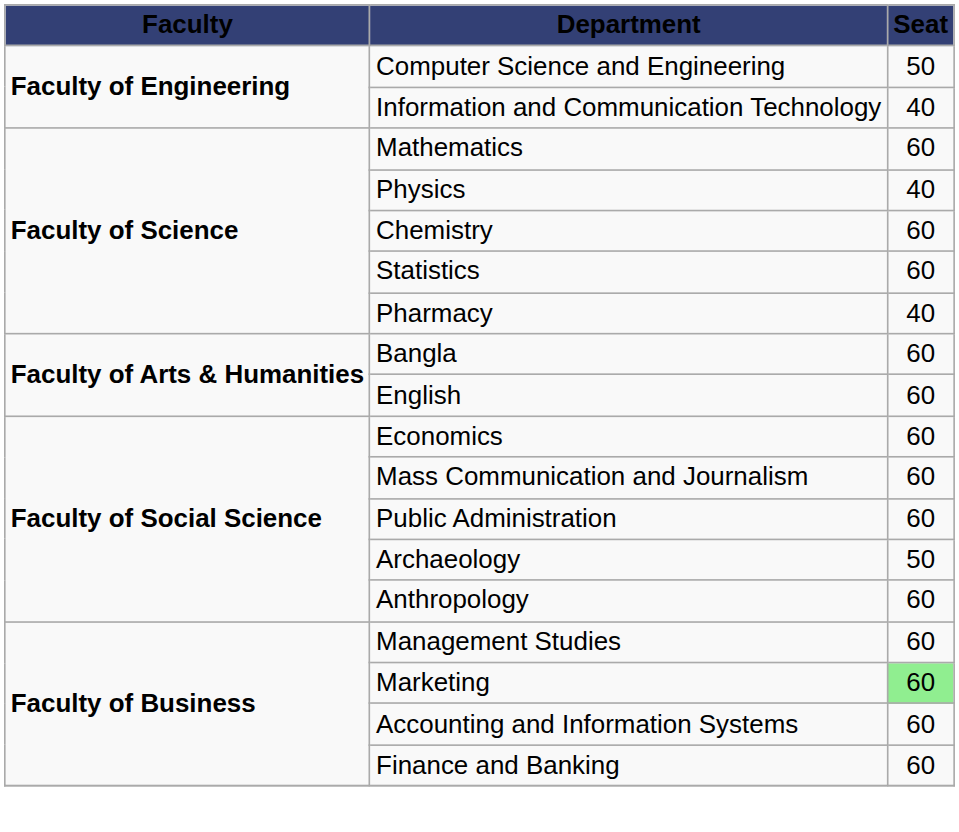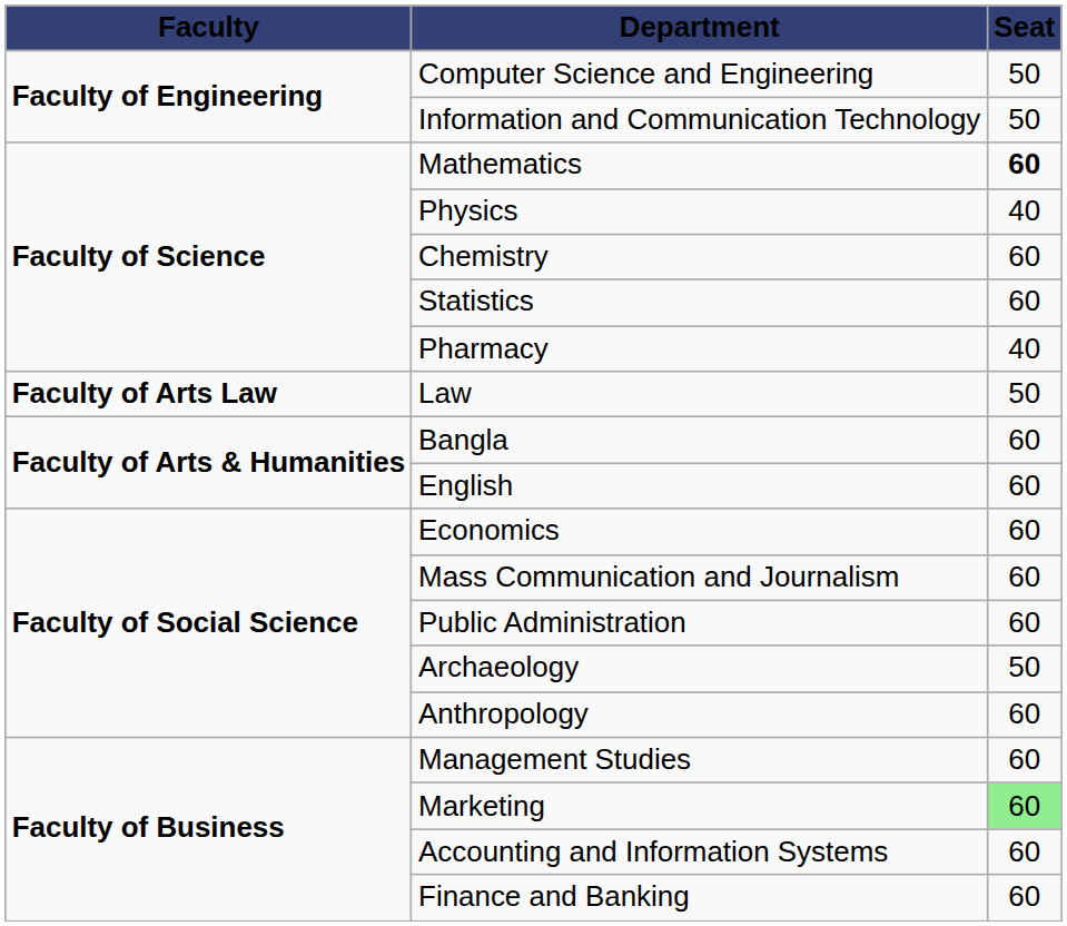Information and Communication Technology | Seat: 40 -> 50
Mathematics | Seat: normal -> bold
+ row: Faculty of Arts Law | Law | 50
